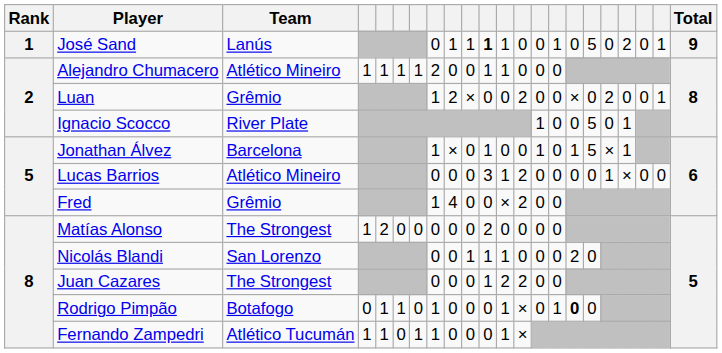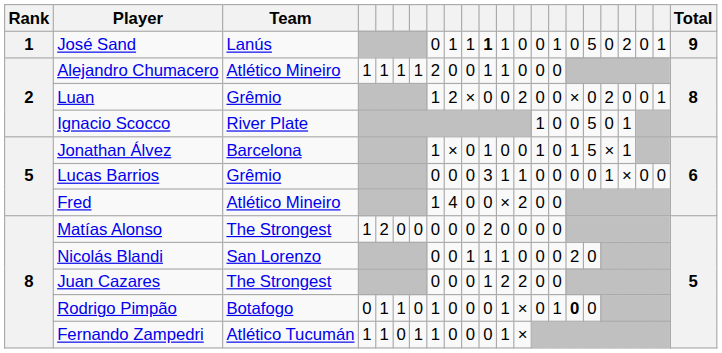Lucas Barrios | Team: Atlético Mineiro -> Grêmio
Lucas Barrios | column 13: 2 -> 1
Fred | Team: Grêmio -> Atlético Mineiro
